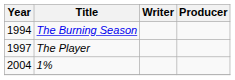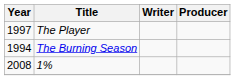rows swapped: The Burning Season <-> The Player
1% | Year: 2004 -> 2008
